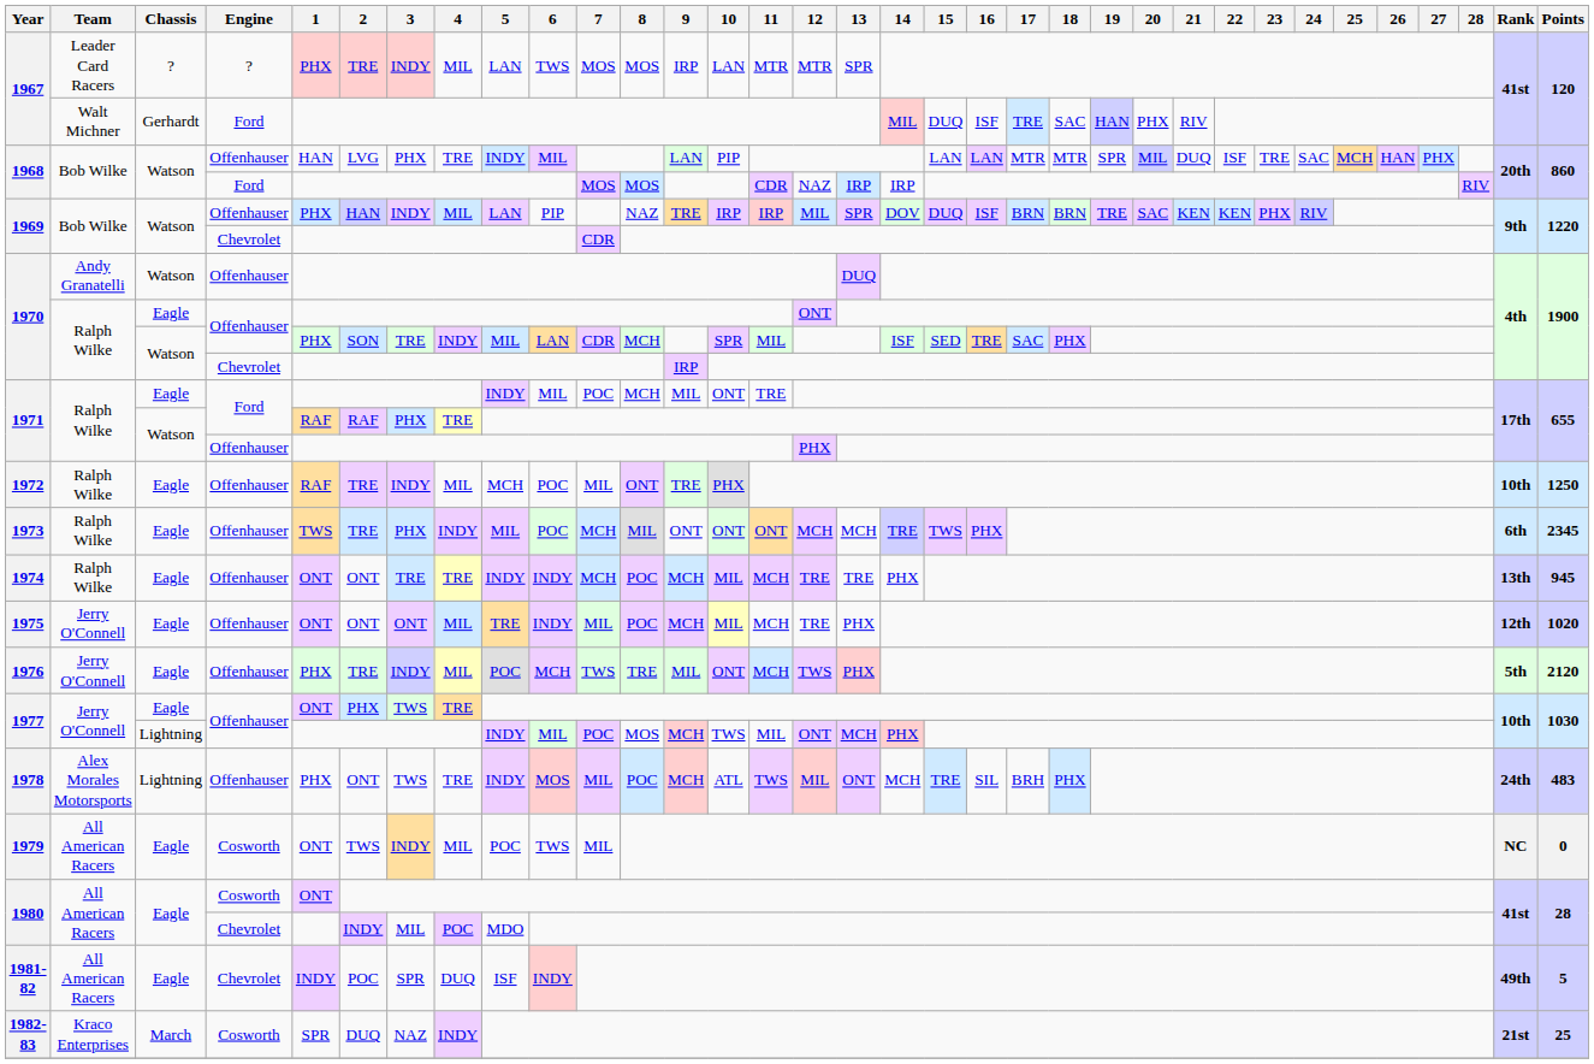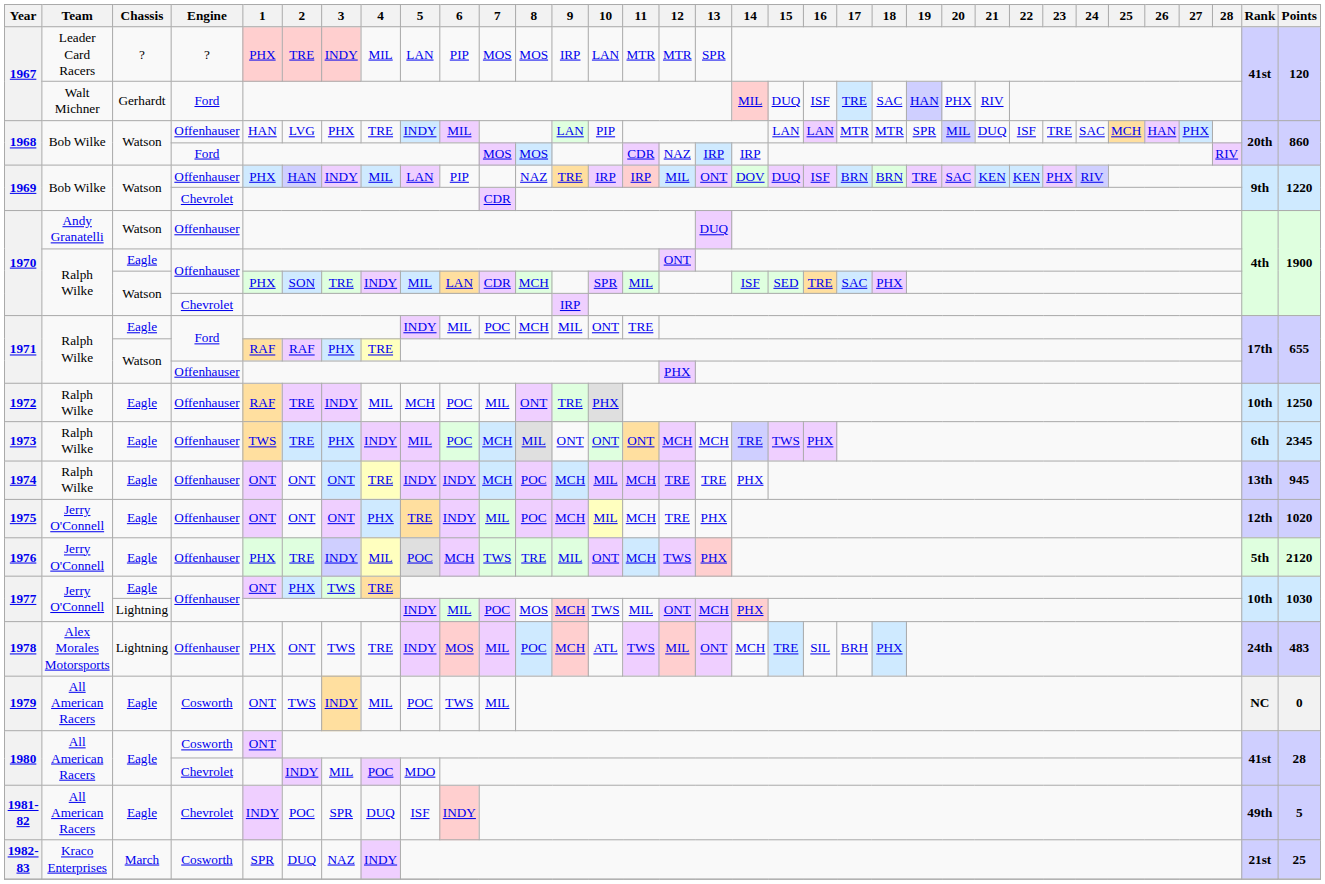1967 / ? | 6: TWS -> PIP
1969 / Offenhauser | 13: SPR -> ONT
1974 | 3: TRE -> ONT
1975 | 4: MIL -> PHX
